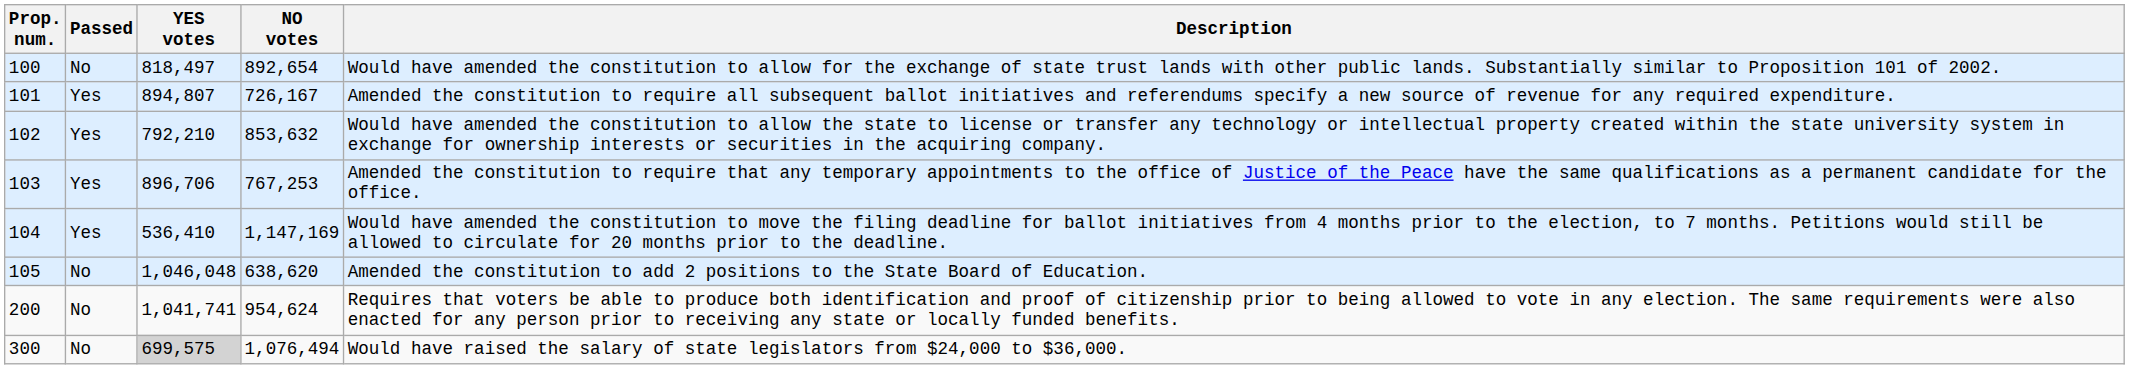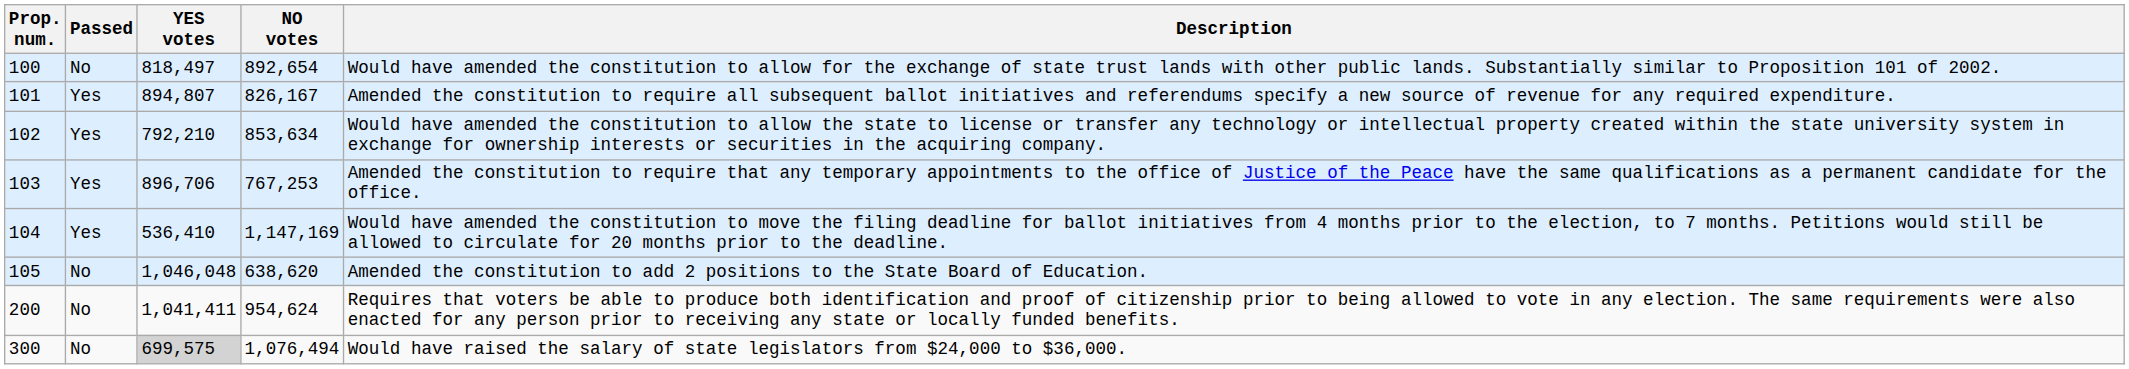101 | NO votes: 726,167 -> 826,167
102 | NO votes: 853,632 -> 853,634
200 | YES votes: 1,041,741 -> 1,041,411
